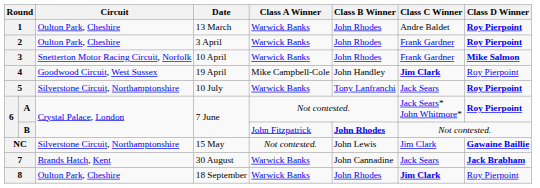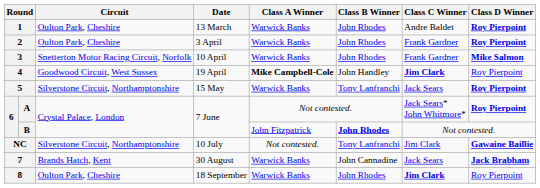4 | Class A Winner: normal -> bold
5 | Date: 10 July -> 15 May
NC | Date: 15 May -> 10 July
NC | Class B Winner: John Lewis -> Tony Lanfranchi
